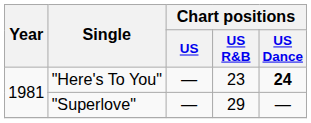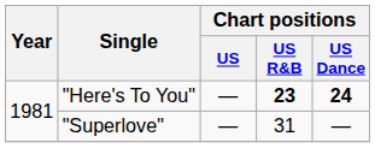"Here's To You" | Chart positions / US R&B: normal -> bold
"Superlove" | Chart positions / US R&B: 29 -> 31
